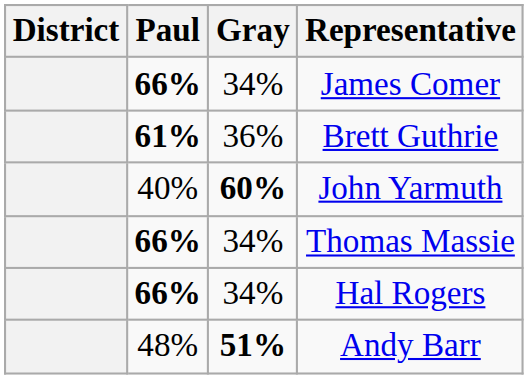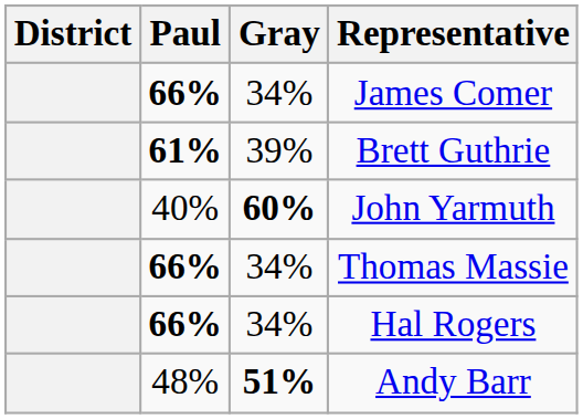Brett Guthrie | Gray: 36% -> 39%
